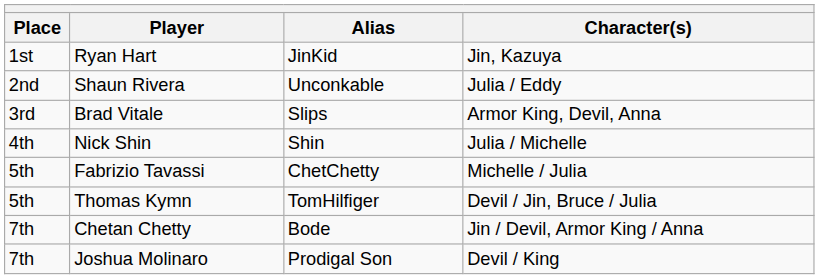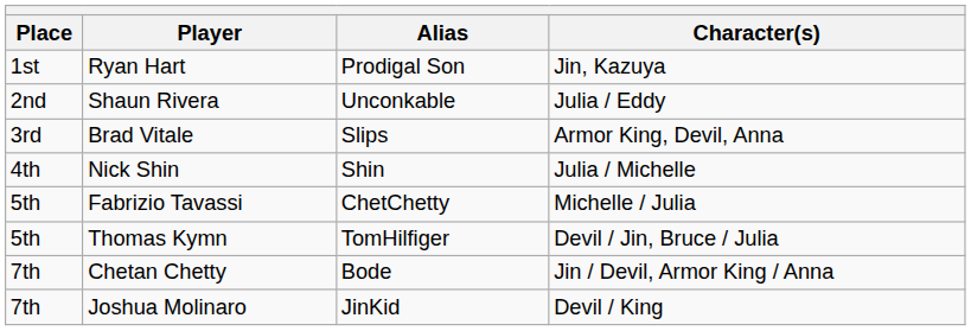Ryan Hart | Alias: JinKid -> Prodigal Son
Joshua Molinaro | Alias: Prodigal Son -> JinKid
